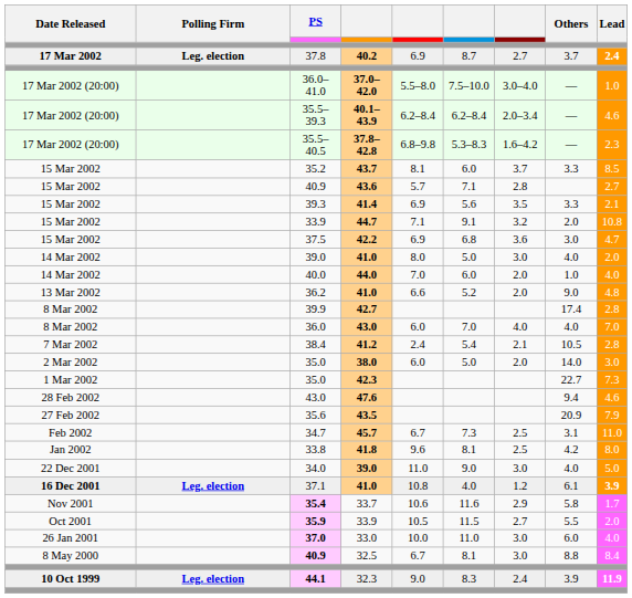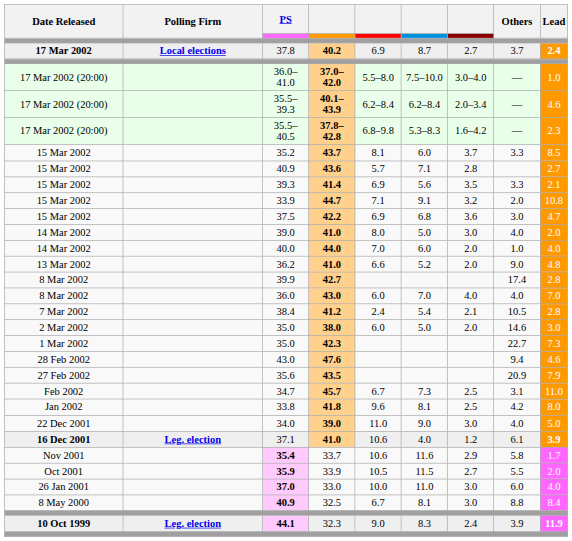37.8 | Polling Firm: Leg. election -> Local elections
35.0 / 38.0 | Others: 14.0 -> 14.6
37.1 | column 5: 10.8 -> 10.6
